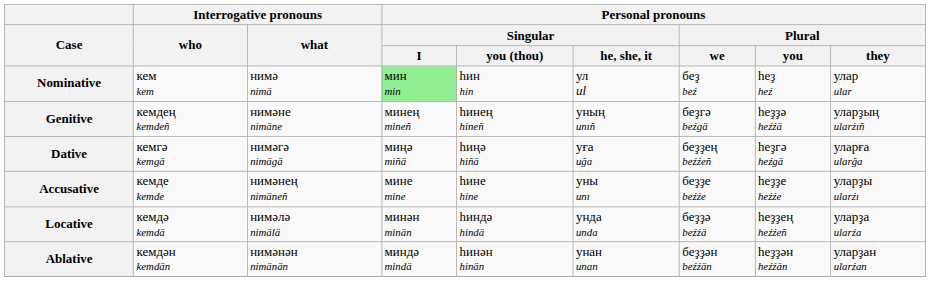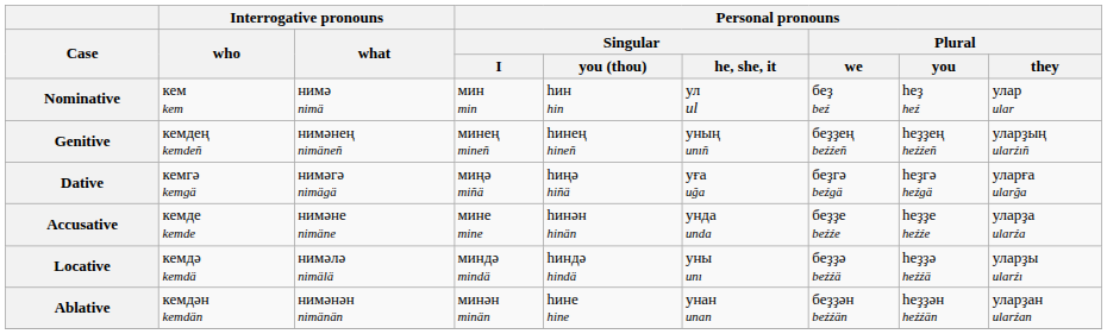Nominative | Personal pronouns / Singular / I: lightgreen background -> no background
Genitive | Interrogative pronouns / what: нимәне nimäne -> нимәнең nimäneñ
Genitive | Personal pronouns / Plural / we: беҙгә beźgä -> беҙҙең beźźeñ
Genitive | Personal pronouns / Plural / you: һеҙҙә heźźä -> һеҙҙең heźźeñ
Dative | Personal pronouns / Plural / we: беҙҙең beźźeñ -> беҙгә beźgä
Accusative | Interrogative pronouns / what: нимәнең nimäneñ -> нимәне nimäne
Accusative | Personal pronouns / Singular / you (thou): һине hine -> һинән hinän
Accusative | Personal pronouns / Singular / he, she, it: уны unı -> унда unda
Accusative | Personal pronouns / Plural / they: уларҙы ularźı -> уларҙа ularźa
Locative | Personal pronouns / Singular / I: минән minän -> миндә mindä
Locative | Personal pronouns / Singular / he, she, it: унда unda -> уны unı
Locative | Personal pronouns / Plural / you: һеҙҙең heźźeñ -> һеҙҙә heźźä
Locative | Personal pronouns / Plural / they: уларҙа ularźa -> уларҙы ularźı
Ablative | Personal pronouns / Singular / I: миндә mindä -> минән minän
Ablative | Personal pronouns / Singular / you (thou): һинән hinän -> һине hine
